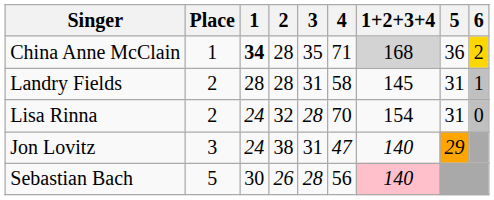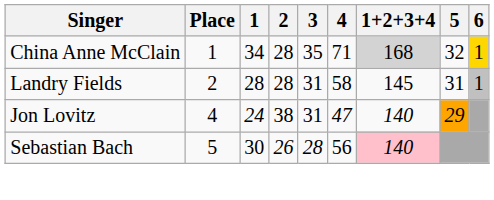China Anne McClain | 1: bold -> normal
China Anne McClain | 5: 36 -> 32
China Anne McClain | 6: 2 -> 1
- row: Lisa Rinna | 2 | 24 | 32 | 28 | 70 | 154 | 31 | 0
Jon Lovitz | Place: 3 -> 4
